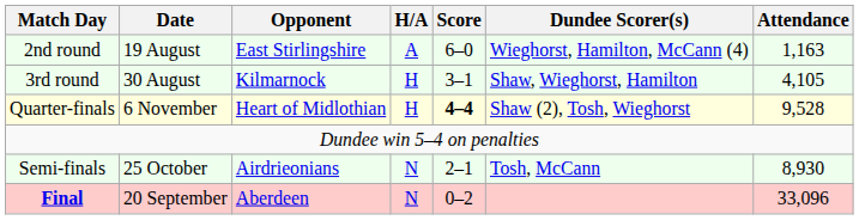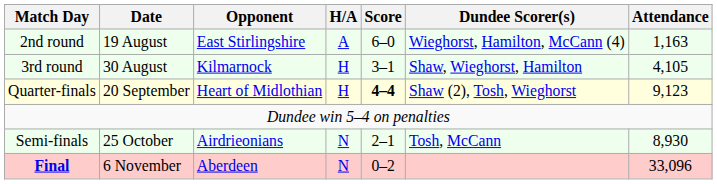Quarter-finals | Date: 6 November -> 20 September
Quarter-finals | Attendance: 9,528 -> 9,123
Final | Date: 20 September -> 6 November
